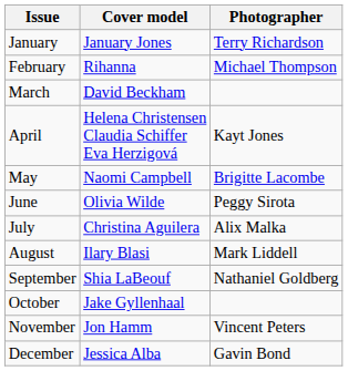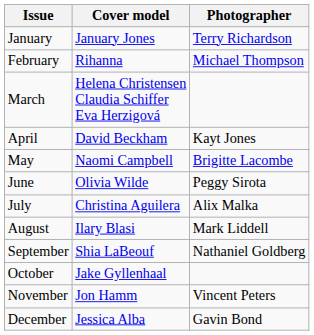March | Cover model: David Beckham -> Helena Christensen Claudia Schiffer Eva Herzigová
April | Cover model: Helena Christensen Claudia Schiffer Eva Herzigová -> David Beckham
